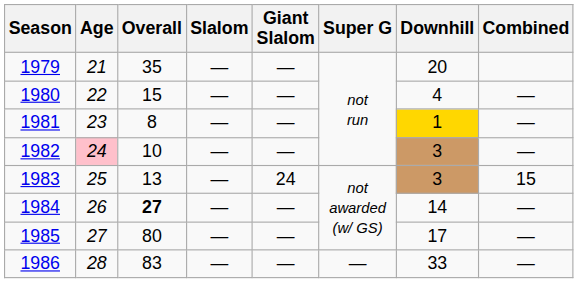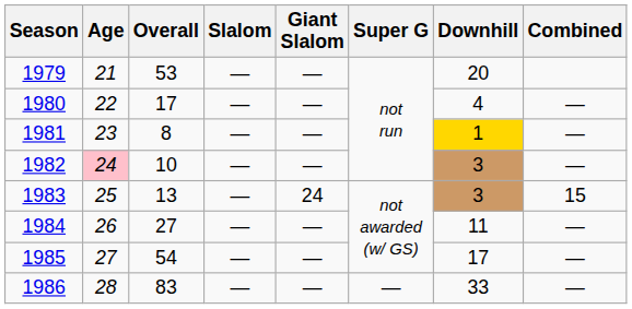1979 | Overall: 35 -> 53
1980 | Overall: 15 -> 17
1984 | Overall: bold -> normal
1984 | Downhill: 14 -> 11
1985 | Overall: 80 -> 54
